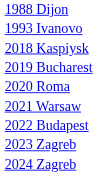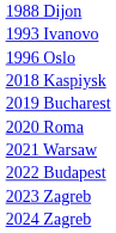+ row: 1996 Oslo
